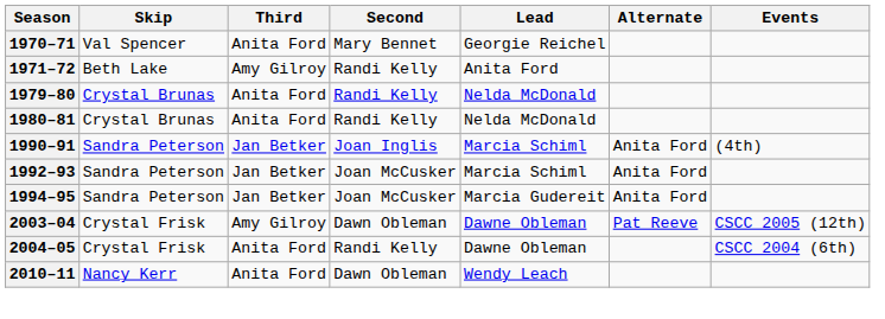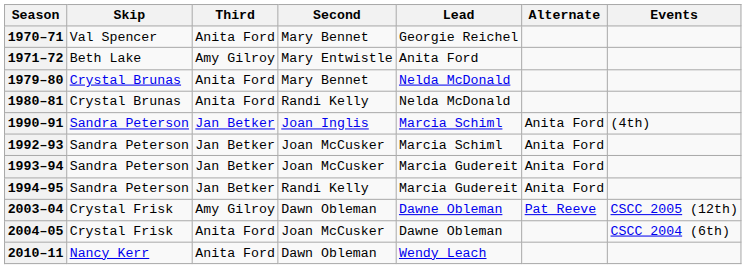1971–72 | Second: Randi Kelly -> Mary Entwistle
1979–80 | Second: Randi Kelly -> Mary Bennet
+ row: 1993–94 | Sandra Peterson | Jan Betker | Joan McCusker | Marcia Gudereit | Anita Ford
1994–95 | Second: Joan McCusker -> Randi Kelly
2004–05 | Second: Randi Kelly -> Joan McCusker
